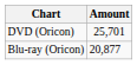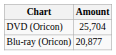DVD (Oricon) | Amount: 25,701 -> 25,704
